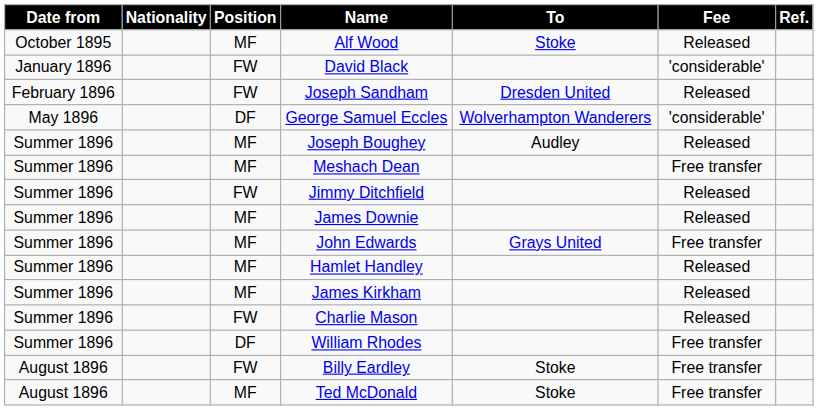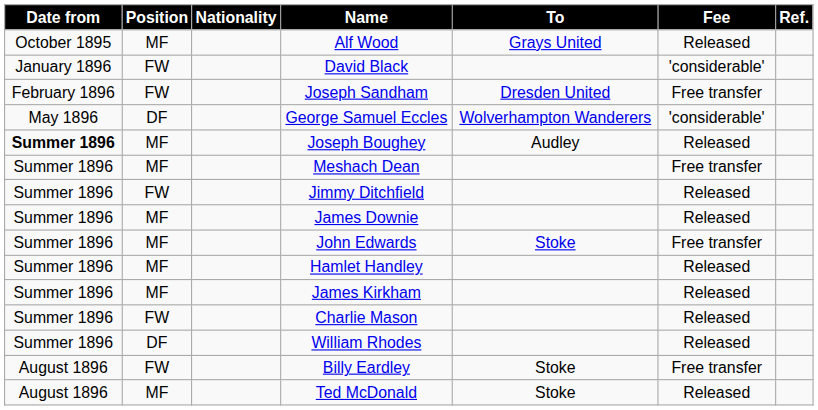columns swapped: Position <-> Nationality
Alf Wood | To: Stoke -> Grays United
Joseph Sandham | Fee: Released -> Free transfer
Joseph Boughey | Date from: normal -> bold
John Edwards | To: Grays United -> Stoke
William Rhodes | Fee: Free transfer -> Released
Ted McDonald | Fee: Free transfer -> Released
